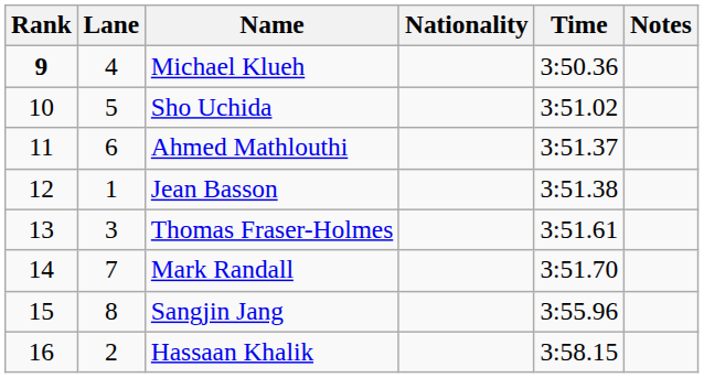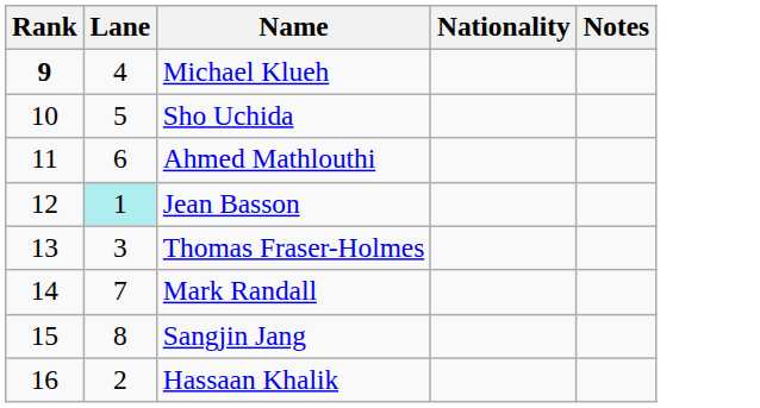- column: Time | 3:50.36 | 3:51.02 | 3:51.37 | 3:51.38 | 3:51.61 | 3:51.70 | 3:55.96 | 3:58.15
Jean Basson | Lane: no background -> paleturquoise background
